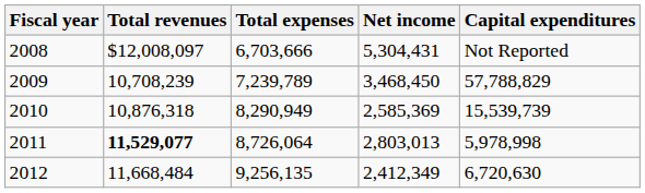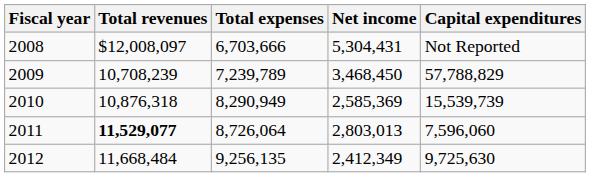2011 | Capital expenditures: 5,978,998 -> 7,596,060
2012 | Capital expenditures: 6,720,630 -> 9,725,630
